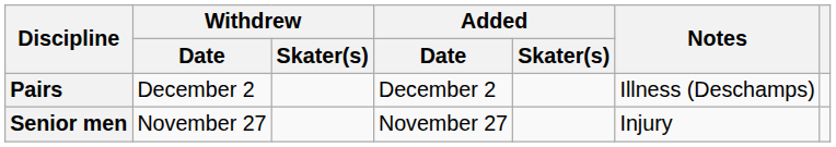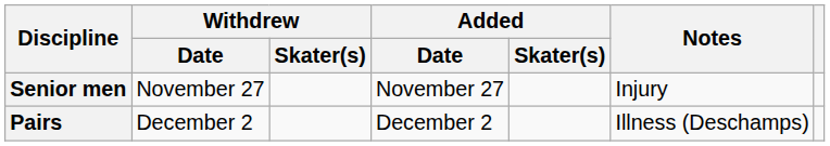rows swapped: Senior men <-> Pairs
